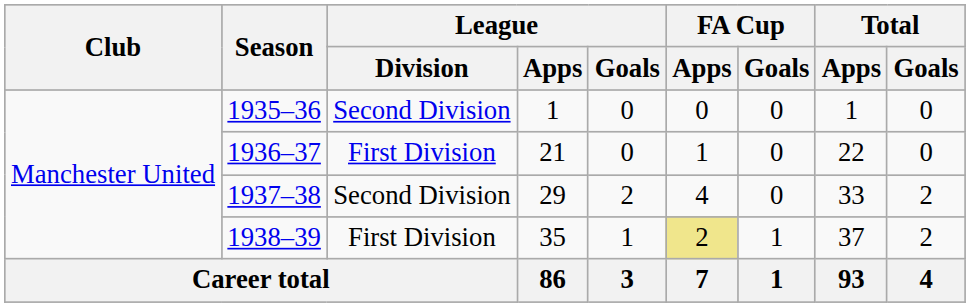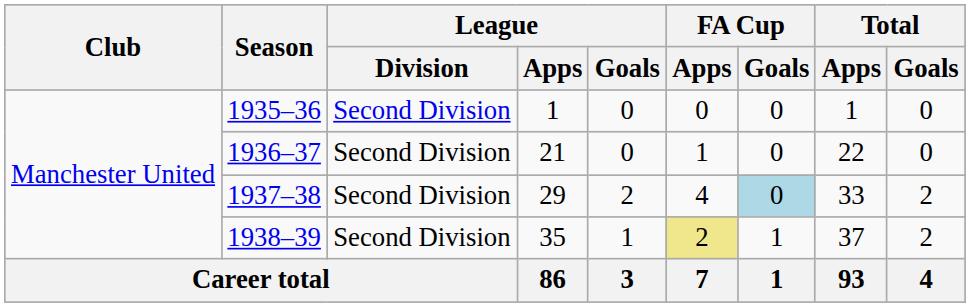1936–37 | League / Division: First Division -> Second Division
1937–38 | FA Cup / Goals: no background -> lightblue background
1938–39 | League / Division: First Division -> Second Division
